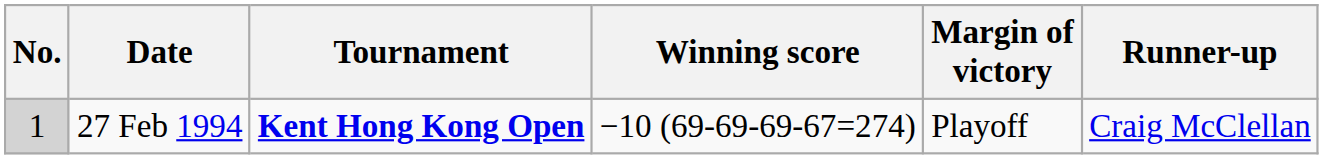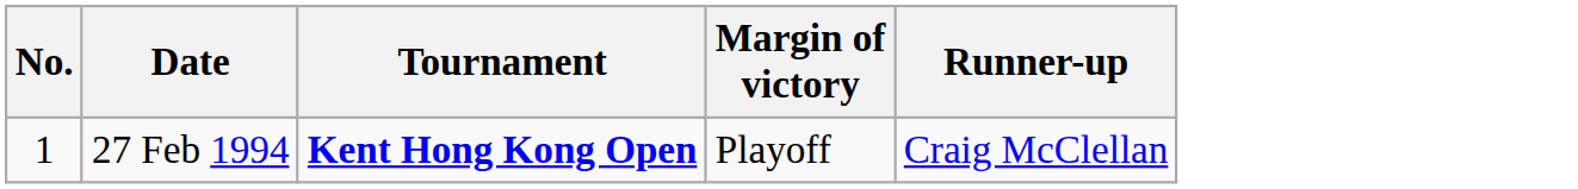- column: Winning score | −10 (69-69-69-67=274)
27 Feb 1994 | No.: lightgrey background -> no background
